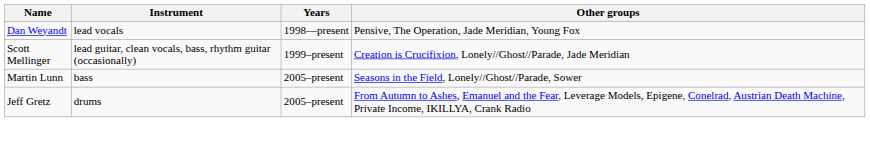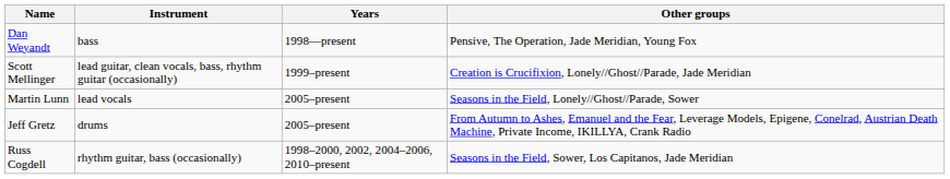Dan Weyandt | Instrument: lead vocals -> bass
Martin Lunn | Instrument: bass -> lead vocals
+ row: Russ Cogdell | rhythm guitar, bass (occasionally) | 1998–2000, 2002, 2004–2006, 2010–present | Seasons in the Field, Sower, Los Capitanos, Jade Meridian
